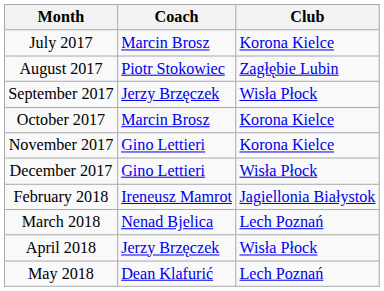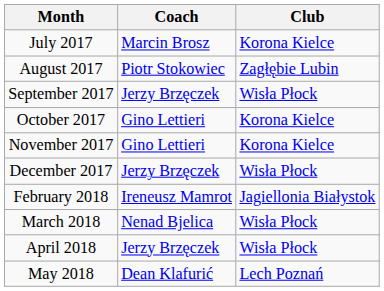October 2017 | Coach: Marcin Brosz -> Gino Lettieri
December 2017 | Coach: Gino Lettieri -> Jerzy Brzęczek
March 2018 | Club: Lech Poznań -> Wisła Płock
